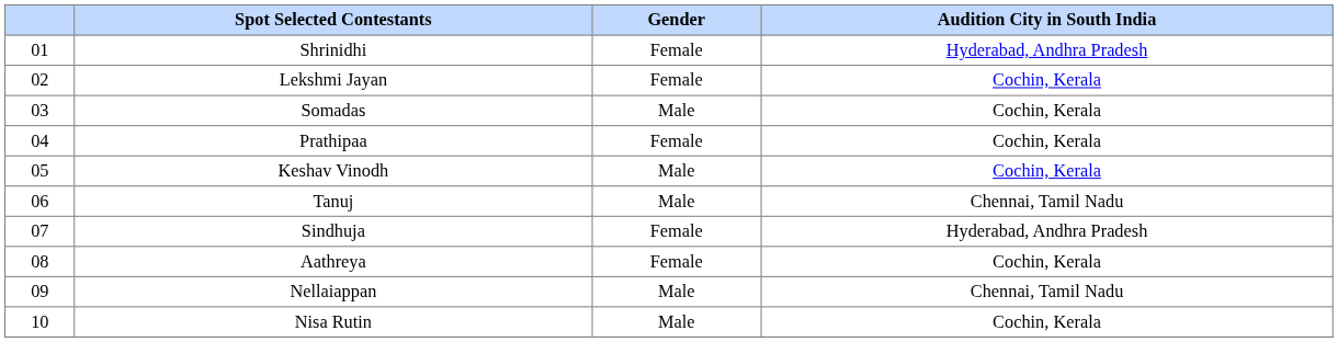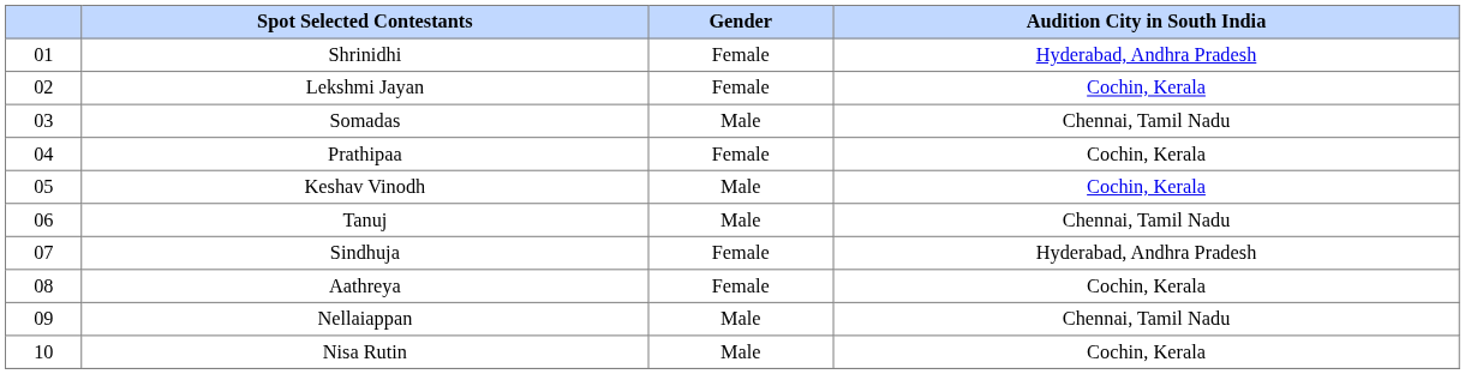Somadas | Audition City in South India: Cochin, Kerala -> Chennai, Tamil Nadu
